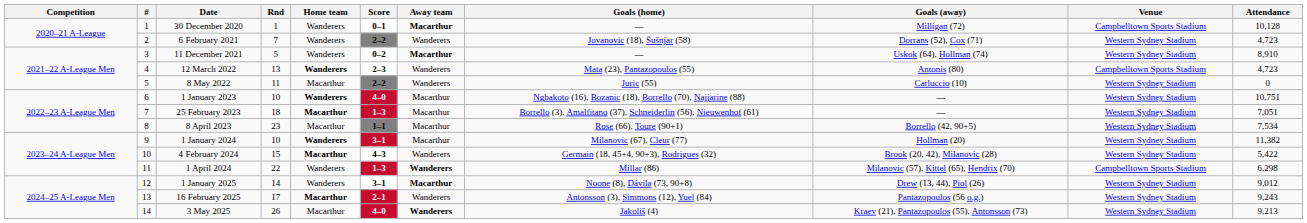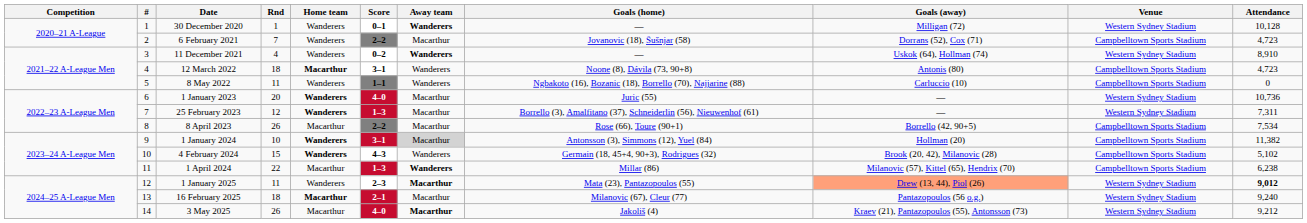30 December 2020 | Away team: Macarthur -> Wanderers
30 December 2020 | Venue: Campbelltown Sports Stadium -> Western Sydney Stadium
6 February 2021 | Away team: Wanderers -> Macarthur
6 February 2021 | Venue: Western Sydney Stadium -> Campbelltown Sports Stadium
11 December 2021 | Rnd: 5 -> 4
11 December 2021 | Away team: Macarthur -> Wanderers
12 March 2022 | Rnd: 13 -> 18
12 March 2022 | Home team: Wanderers -> Macarthur
12 March 2022 | Score: 2–3 -> 3–1
12 March 2022 | Goals (home): Mata (23), Pantazopoulos (55) -> Noone (8), Dávila (73, 90+8)
8 May 2022 | Home team: Macarthur -> Wanderers
8 May 2022 | Score: 2–2 -> 1–1
8 May 2022 | Goals (home): Juric (55) -> Ngbakoto (16), Bozanic (18), Borrello (70), Najjarine (88)
8 May 2022 | Venue: Western Sydney Stadium -> Campbelltown Sports Stadium
1 January 2023 | Rnd: 10 -> 20
1 January 2023 | Goals (home): Ngbakoto (16), Bozanic (18), Borrello (70), Najjarine (88) -> Juric (55)
1 January 2023 | Attendance: 10,751 -> 10,736
25 February 2023 | Rnd: 18 -> 12
25 February 2023 | Home team: Macarthur -> Wanderers
25 February 2023 | Attendance: 7,051 -> 7,311
8 April 2023 | Rnd: 23 -> 26
8 April 2023 | Score: 1–1 -> 2–2
8 April 2023 | Venue: Western Sydney Stadium -> Campbelltown Sports Stadium
1 January 2024 | Away team: no background -> lightgrey background
1 January 2024 | Goals (home): Milanovic (67), Cleur (77) -> Antonsson (3), Simmons (12), Yuel (84)
1 January 2024 | Venue: Western Sydney Stadium -> Campbelltown Sports Stadium
4 February 2024 | Home team: Macarthur -> Wanderers
4 February 2024 | Venue: Western Sydney Stadium -> Campbelltown Sports Stadium
4 February 2024 | Attendance: 5,422 -> 5,102
1 April 2024 | Home team: Wanderers -> Macarthur
1 April 2024 | Attendance: 6,298 -> 6,238
1 January 2025 | Rnd: 14 -> 11
1 January 2025 | Score: 3–1 -> 2–3
1 January 2025 | Goals (home): Noone (8), Dávila (73, 90+8) -> Mata (23), Pantazopoulos (55)
1 January 2025 | Goals (away): no background -> lightsalmon background
1 January 2025 | Attendance: normal -> bold
16 February 2025 | Rnd: 17 -> 18
16 February 2025 | Away team: Wanderers -> Macarthur
16 February 2025 | Goals (home): Antonsson (3), Simmons (12), Yuel (84) -> Milanovic (67), Cleur (77)
16 February 2025 | Attendance: 9,243 -> 9,240
3 May 2025 | Away team: Wanderers -> Macarthur
3 May 2025 | Attendance: 9,213 -> 9,212
